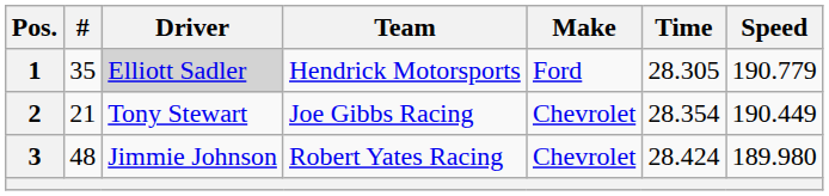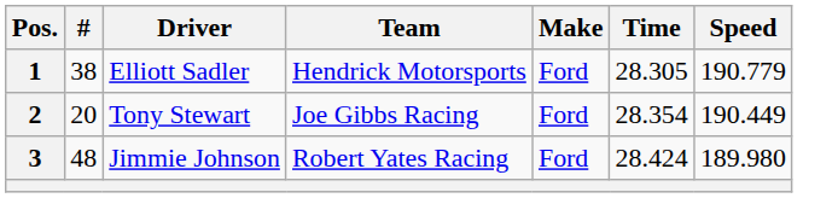1 | #: 35 -> 38
1 | Driver: lightgrey background -> no background
2 | #: 21 -> 20
2 | Make: Chevrolet -> Ford
3 | Make: Chevrolet -> Ford
